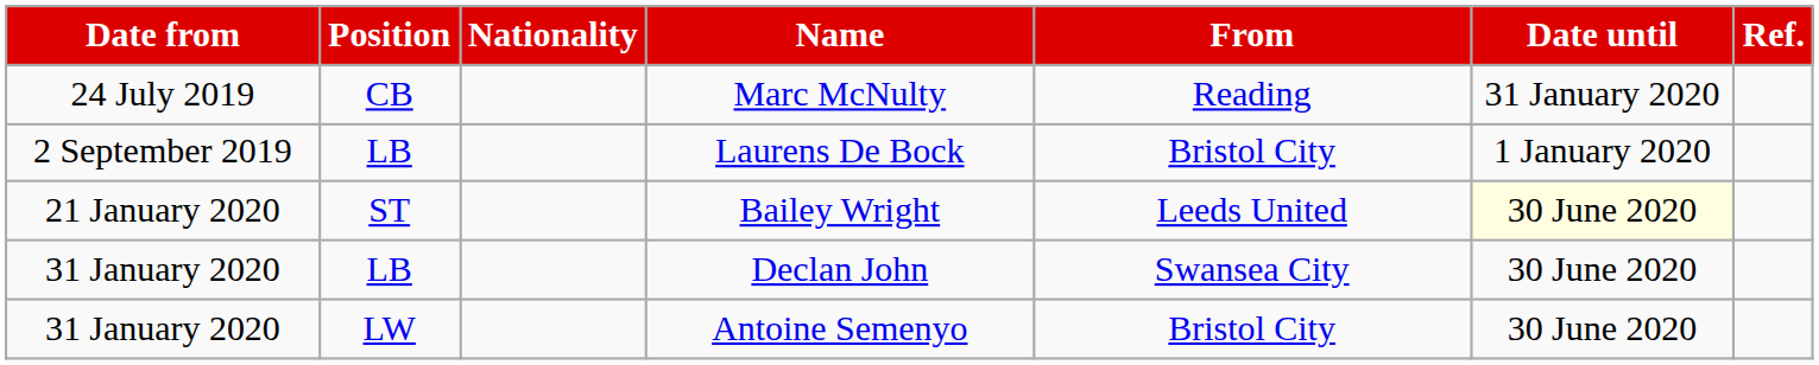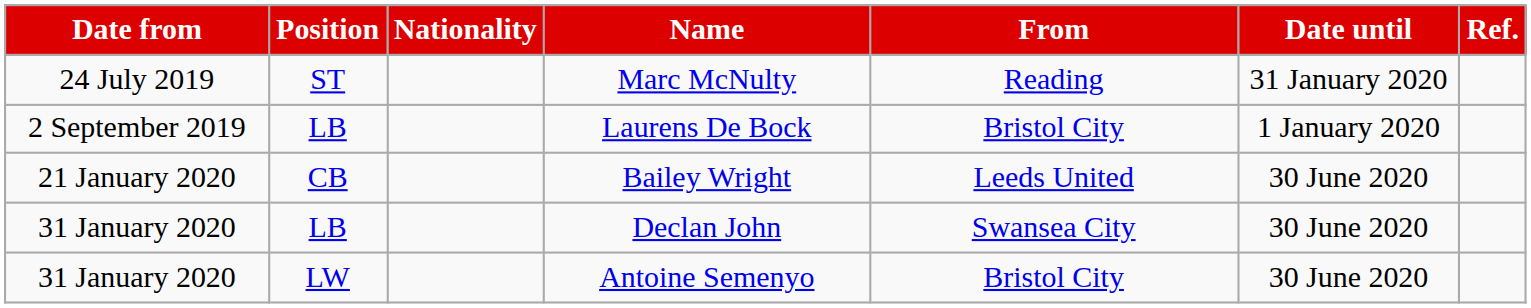Marc McNulty | Position: CB -> ST
Bailey Wright | Position: ST -> CB
Bailey Wright | Date until: lightyellow background -> no background
